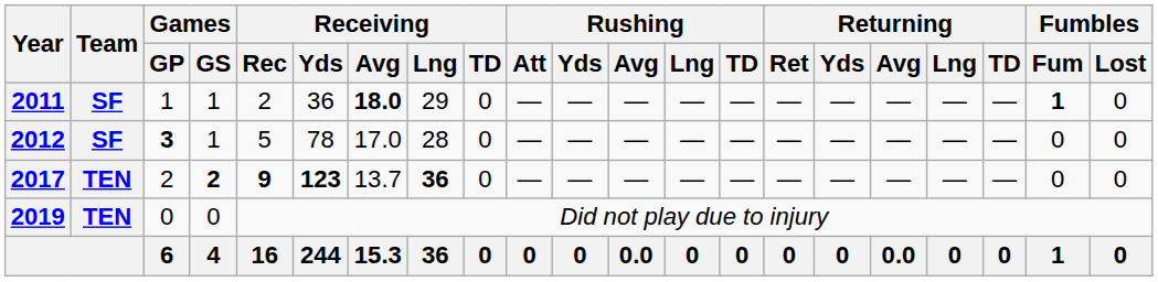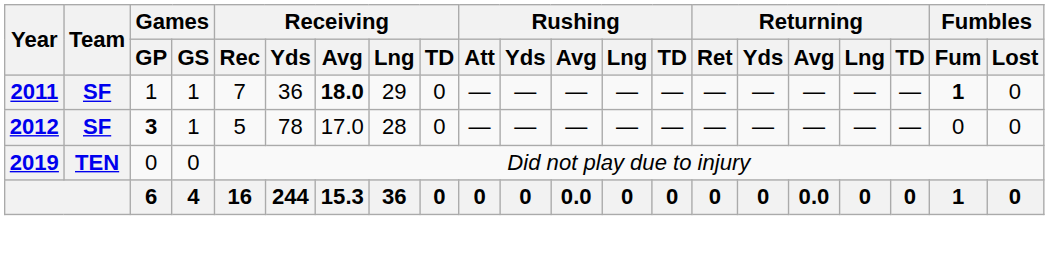2011 | Receiving / Rec: 2 -> 7
- row: 2017 | TEN | 2 | 2 | 9 | 123 | 13.7 | 36 | 0 | — | — | — | — | — | — | — | — | — | — | 0 | 0
